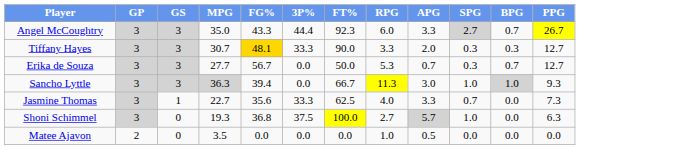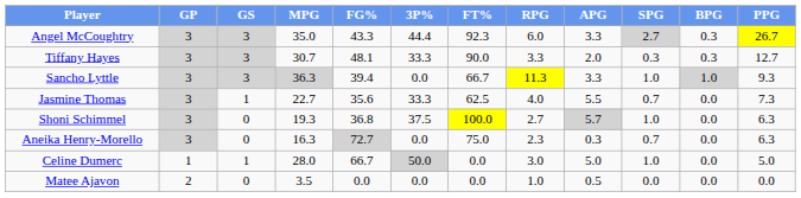Angel McCoughtry | BPG: 0.7 -> 0.3
Tiffany Hayes | FG%: gold background -> no background
- row: Erika de Souza | 3 | 3 | 27.7 | 56.7 | 0.0 | 50.0 | 5.3 | 0.7 | 0.3 | 0.7 | 12.7
Sancho Lyttle | APG: 3.0 -> 3.3
Jasmine Thomas | APG: 3.3 -> 5.5
+ row: Aneika Henry-Morello | 3 | 0 | 16.3 | 72.7 | 0.0 | 75.0 | 2.3 | 0.3 | 0.7 | 0.0 | 6.3
+ row: Celine Dumerc | 1 | 1 | 28.0 | 66.7 | 50.0 | 0.0 | 3.0 | 5.0 | 1.0 | 0.0 | 5.0
